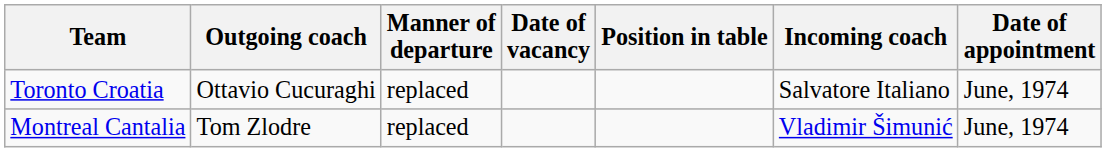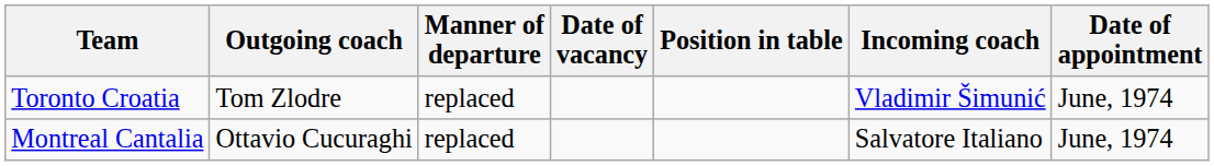Toronto Croatia | Outgoing coach: Ottavio Cucuraghi -> Tom Zlodre
Toronto Croatia | Incoming coach: Salvatore Italiano -> Vladimir Šimunić
Montreal Cantalia | Outgoing coach: Tom Zlodre -> Ottavio Cucuraghi
Montreal Cantalia | Incoming coach: Vladimir Šimunić -> Salvatore Italiano
